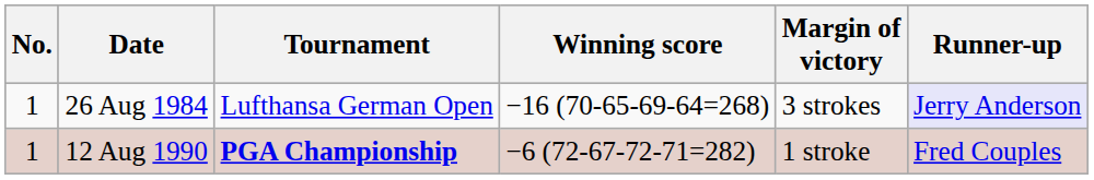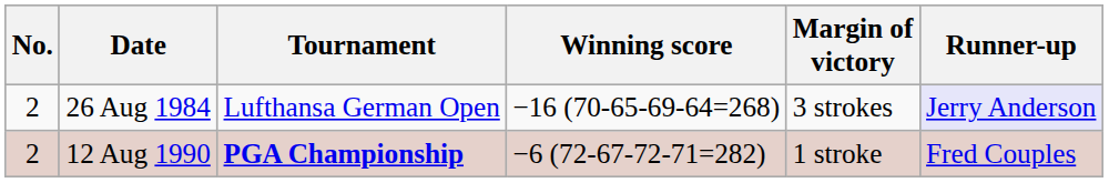26 Aug 1984 | No.: 1 -> 2
12 Aug 1990 | No.: 1 -> 2
